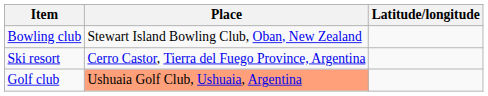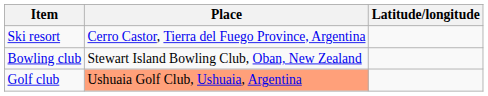rows swapped: Bowling club <-> Ski resort
